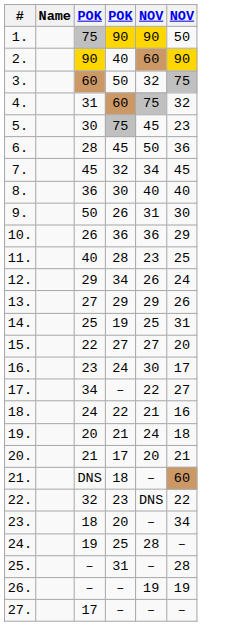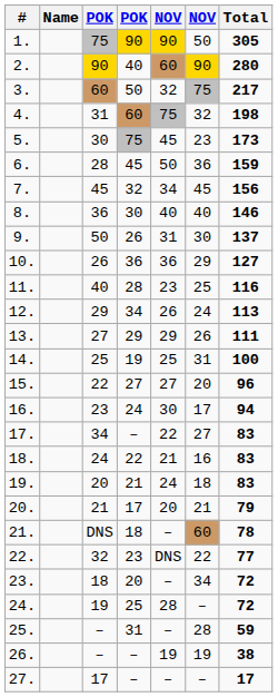+ column: Total | 305 | 280 | 217 | 198 | 173 | 159 | 156 | 146 | 137 | 127 | 116 | 113 | 111 | 100 | 96 | 94 | 83 | 83 | 83 | 79 | 78 | 77 | 72 | 72 | 59 | 38 | 17
